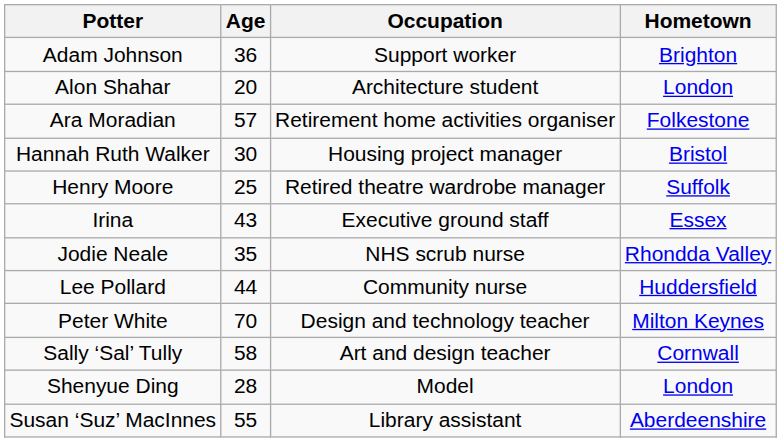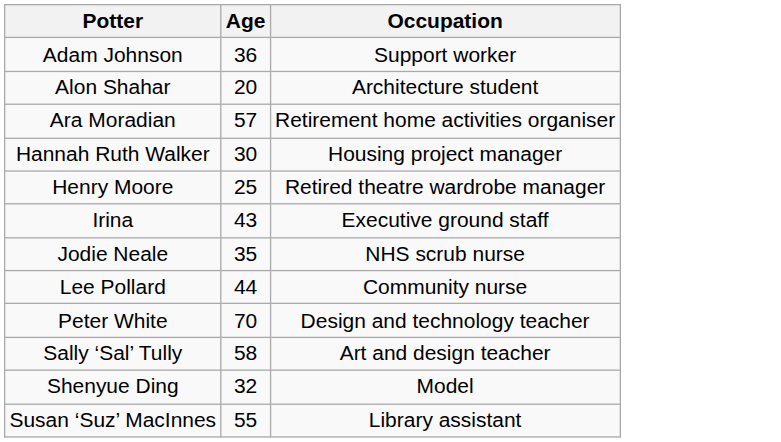- column: Hometown | Brighton | London | Folkestone | Bristol | Suffolk | Essex | Rhondda Valley | Huddersfield | Milton Keynes | Cornwall | London | Aberdeenshire
Shenyue Ding | Age: 28 -> 32
